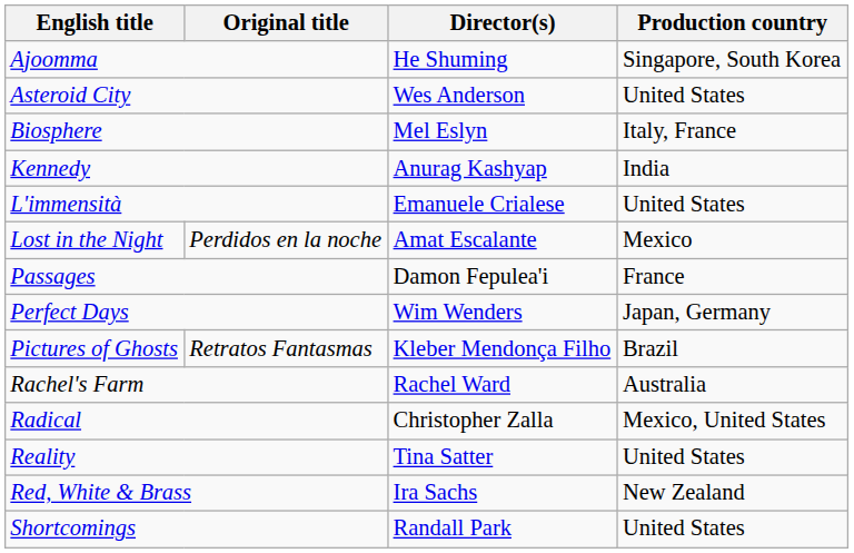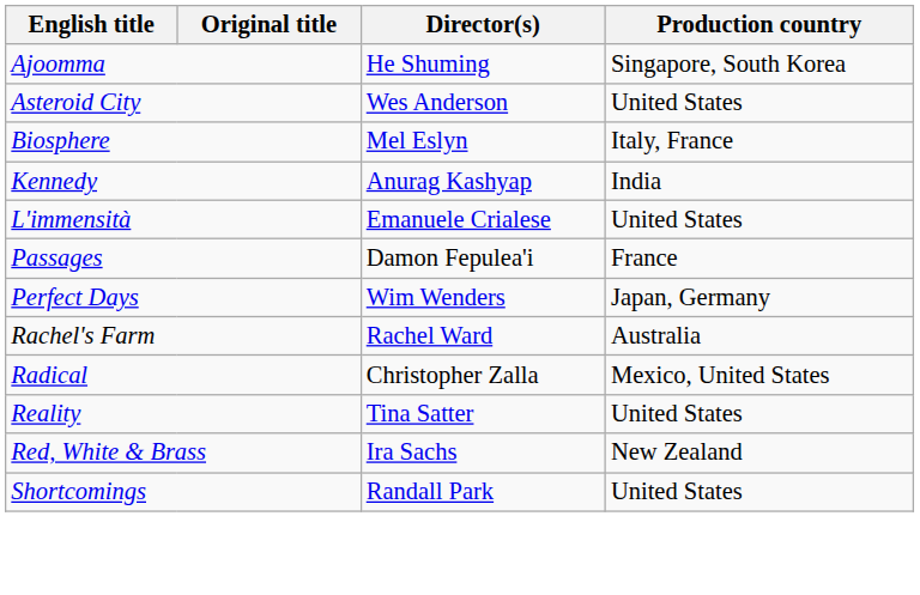- row: Lost in the Night | Perdidos en la noche | Amat Escalante | Mexico
- row: Pictures of Ghosts | Retratos Fantasmas | Kleber Mendonça Filho | Brazil
